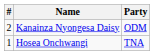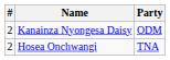Hosea Onchwangi | #: 1 -> 2
